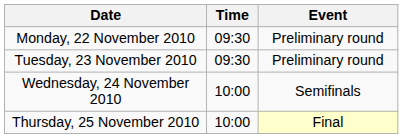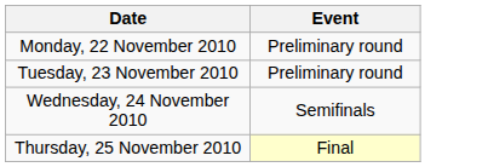- column: Time | 09:30 | 09:30 | 10:00 | 10:00
